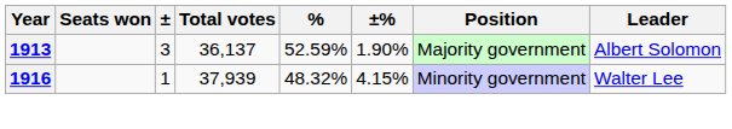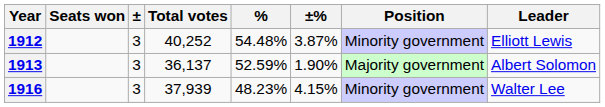+ row: 1912 | 3 | 40,252 | 54.48% | 3.87% | Minority government | Elliott Lewis
1916 | ±: 1 -> 3
1916 | %: 48.32% -> 48.23%
